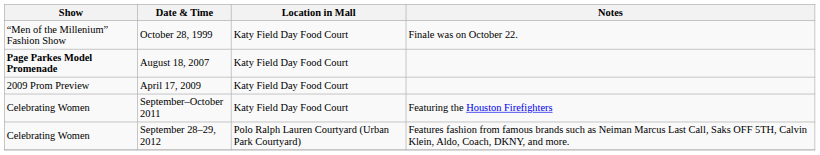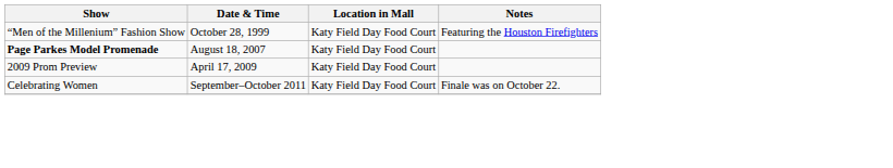October 28, 1999 | Notes: Finale was on October 22. -> Featuring the Houston Firefighters
September–October 2011 | Notes: Featuring the Houston Firefighters -> Finale was on October 22.
- row: Celebrating Women | September 28–29, 2012 | Polo Ralph Lauren Courtyard (Urban Park Courtyard) | Features fashion from famous brands such as Neiman Marcus Last Call, Saks OFF 5TH, Calvin Klein, Aldo, Coach, DKNY, and more.
